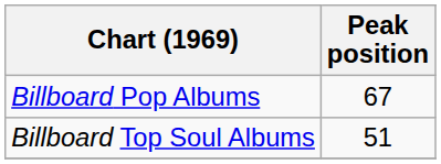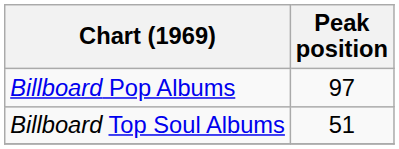Billboard Pop Albums | Peak position: 67 -> 97
